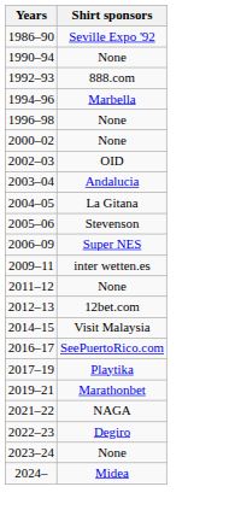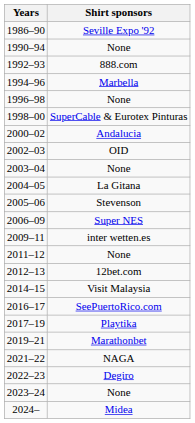+ row: 1998–00 | SuperCable & Eurotex Pinturas
2000–02 | Shirt sponsors: None -> Andalucia
2003–04 | Shirt sponsors: Andalucia -> None
